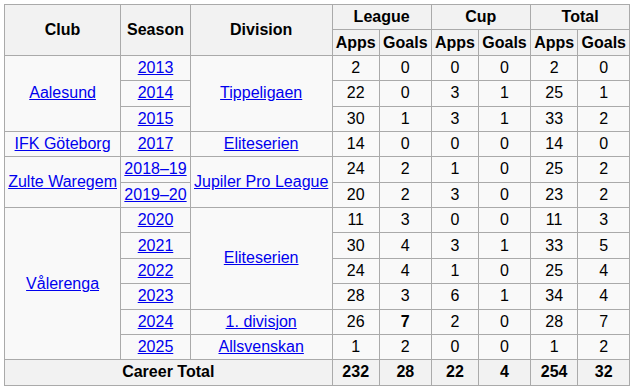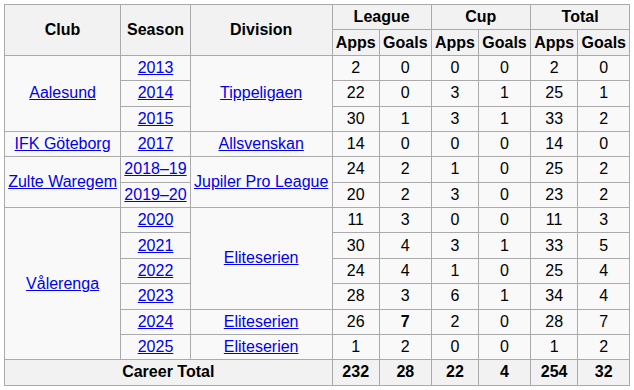2017 | Division: Eliteserien -> Allsvenskan
2024 | Division: 1. divisjon -> Eliteserien
2025 | Division: Allsvenskan -> Eliteserien
